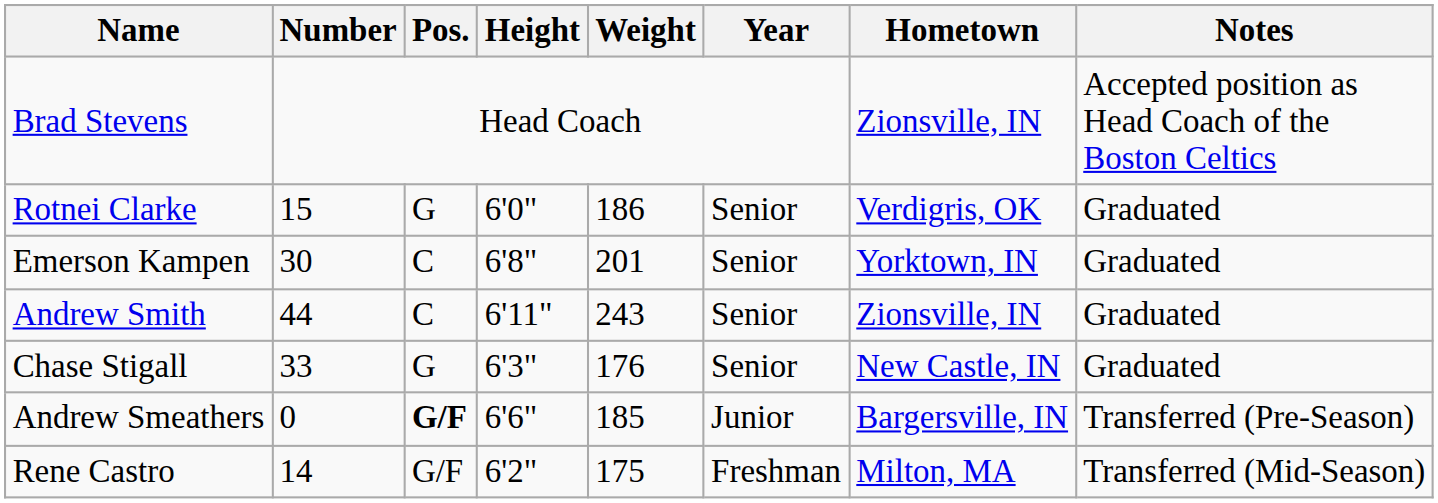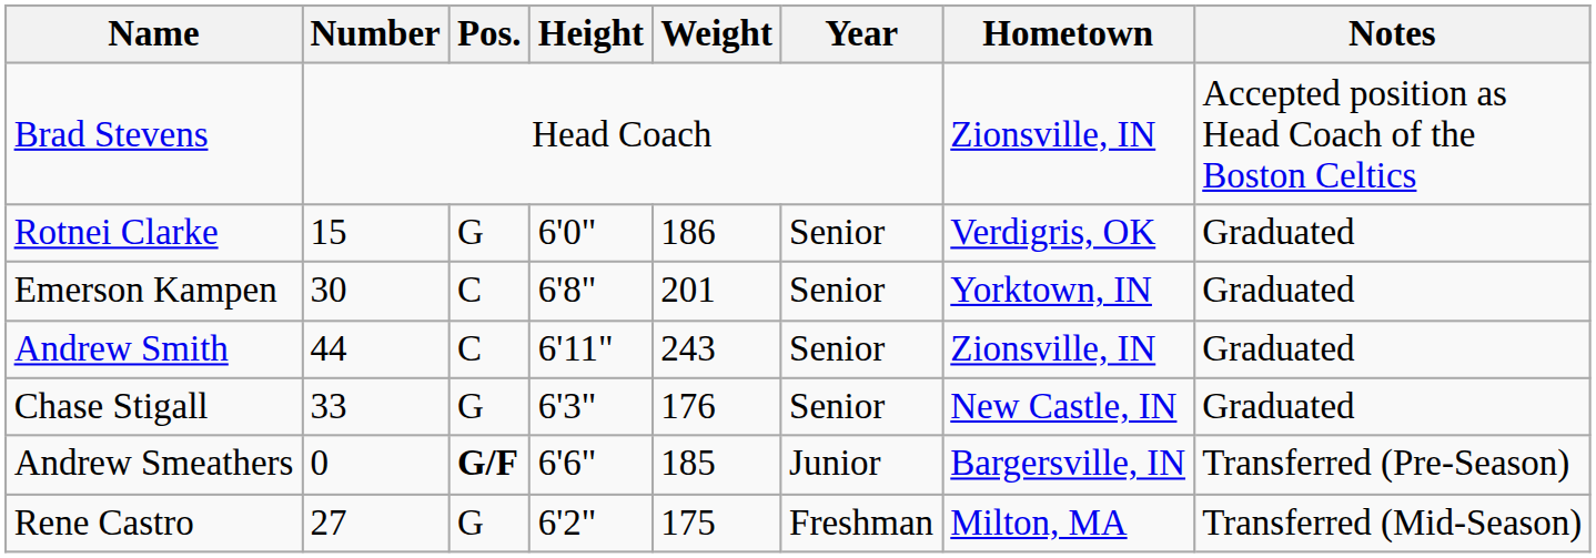Rene Castro | Number: 14 -> 27
Rene Castro | Pos.: G/F -> G
